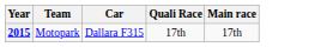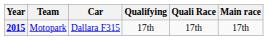+ column: Qualifying | 17th
